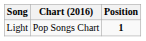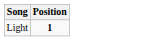- column: Chart (2016) | Pop Songs Chart
